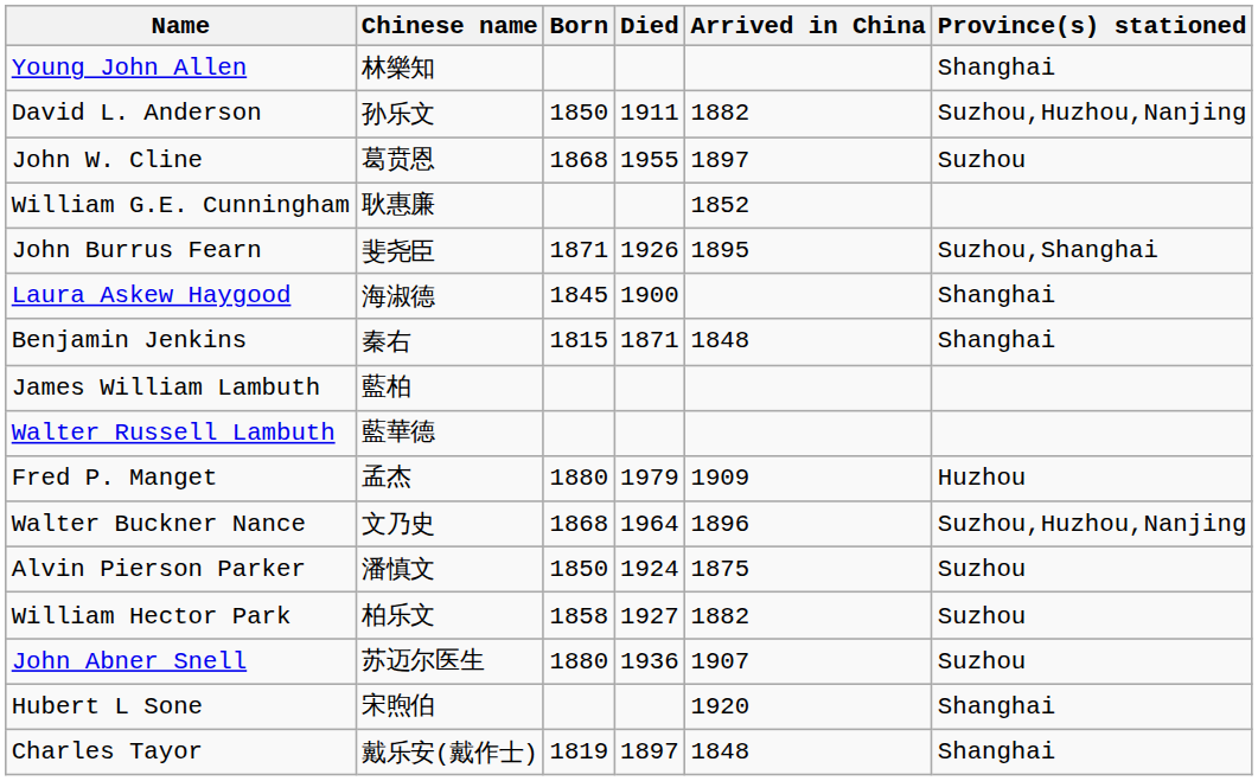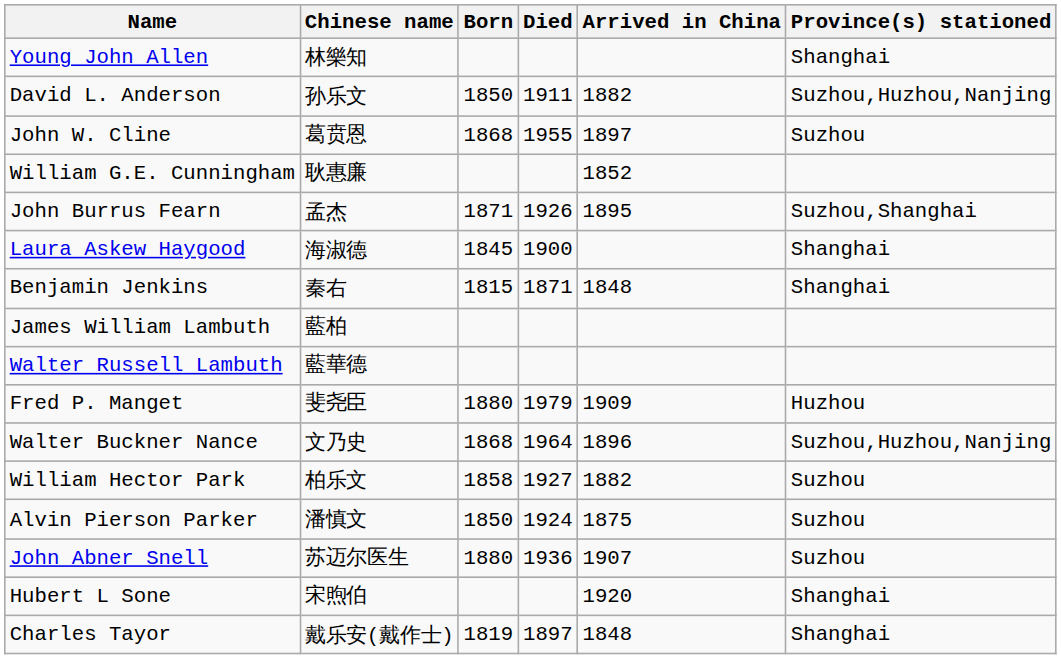John Burrus Fearn | Chinese name: 斐尧臣 -> 孟杰
Fred P. Manget | Chinese name: 孟杰 -> 斐尧臣
rows swapped: William Hector Park <-> Alvin Pierson Parker
